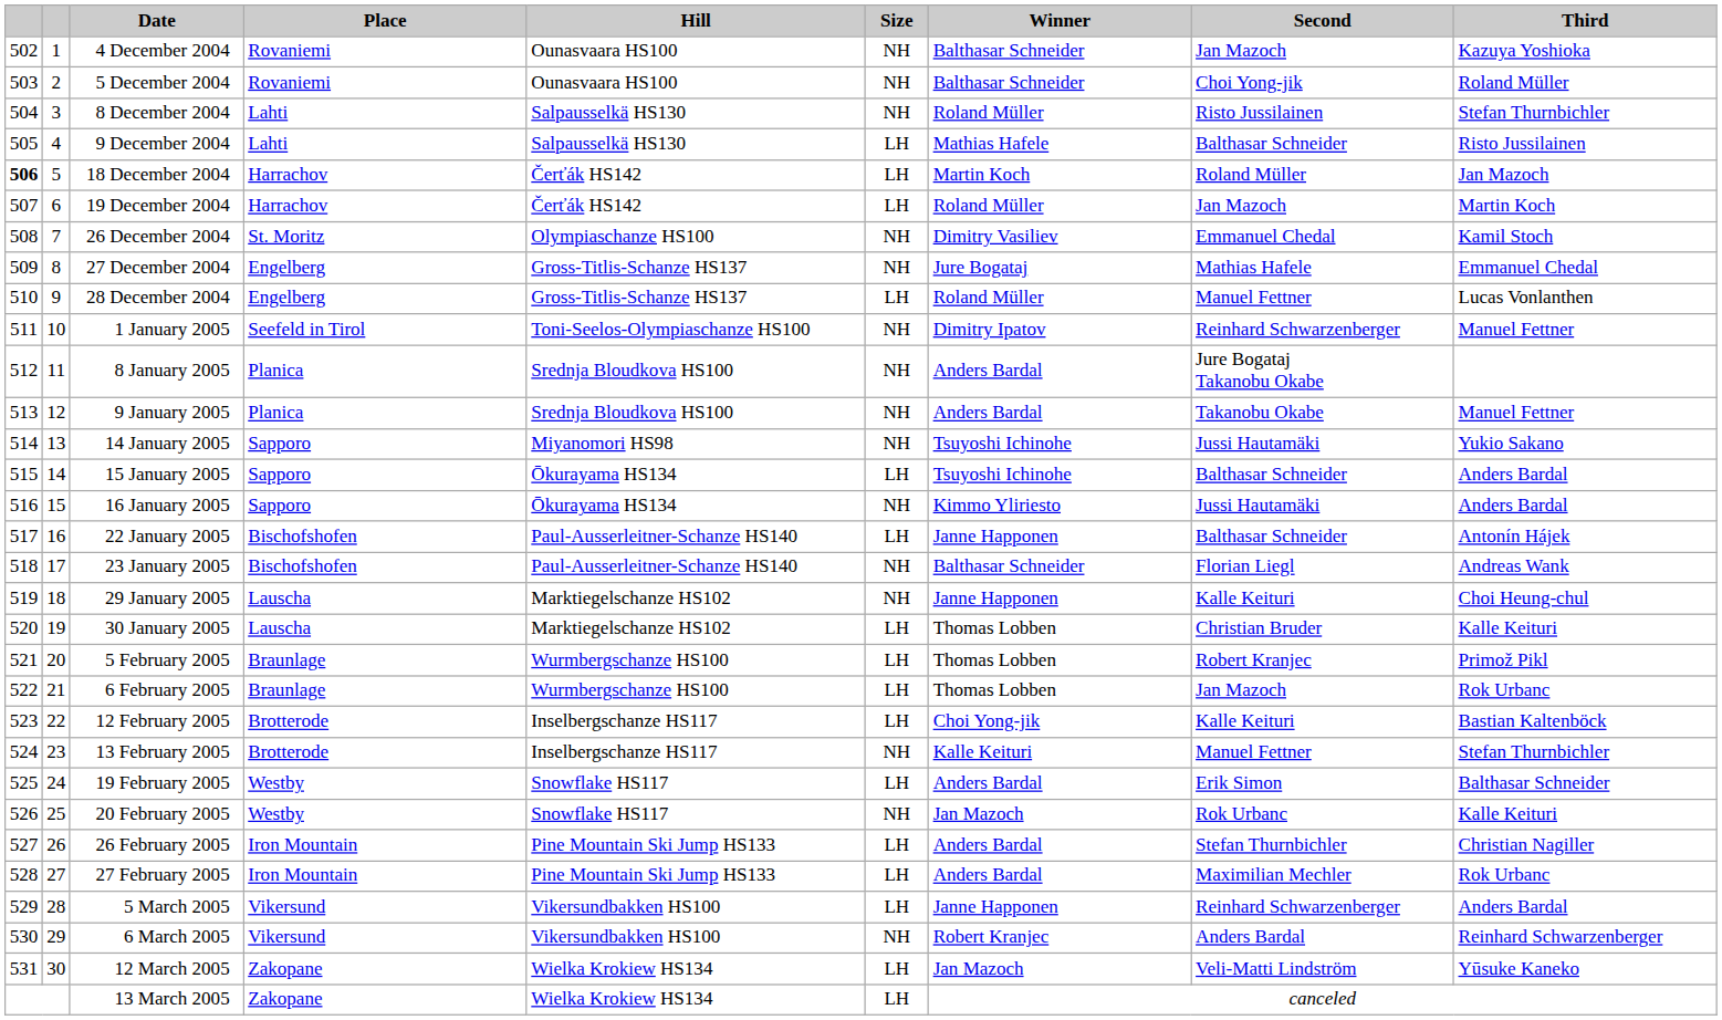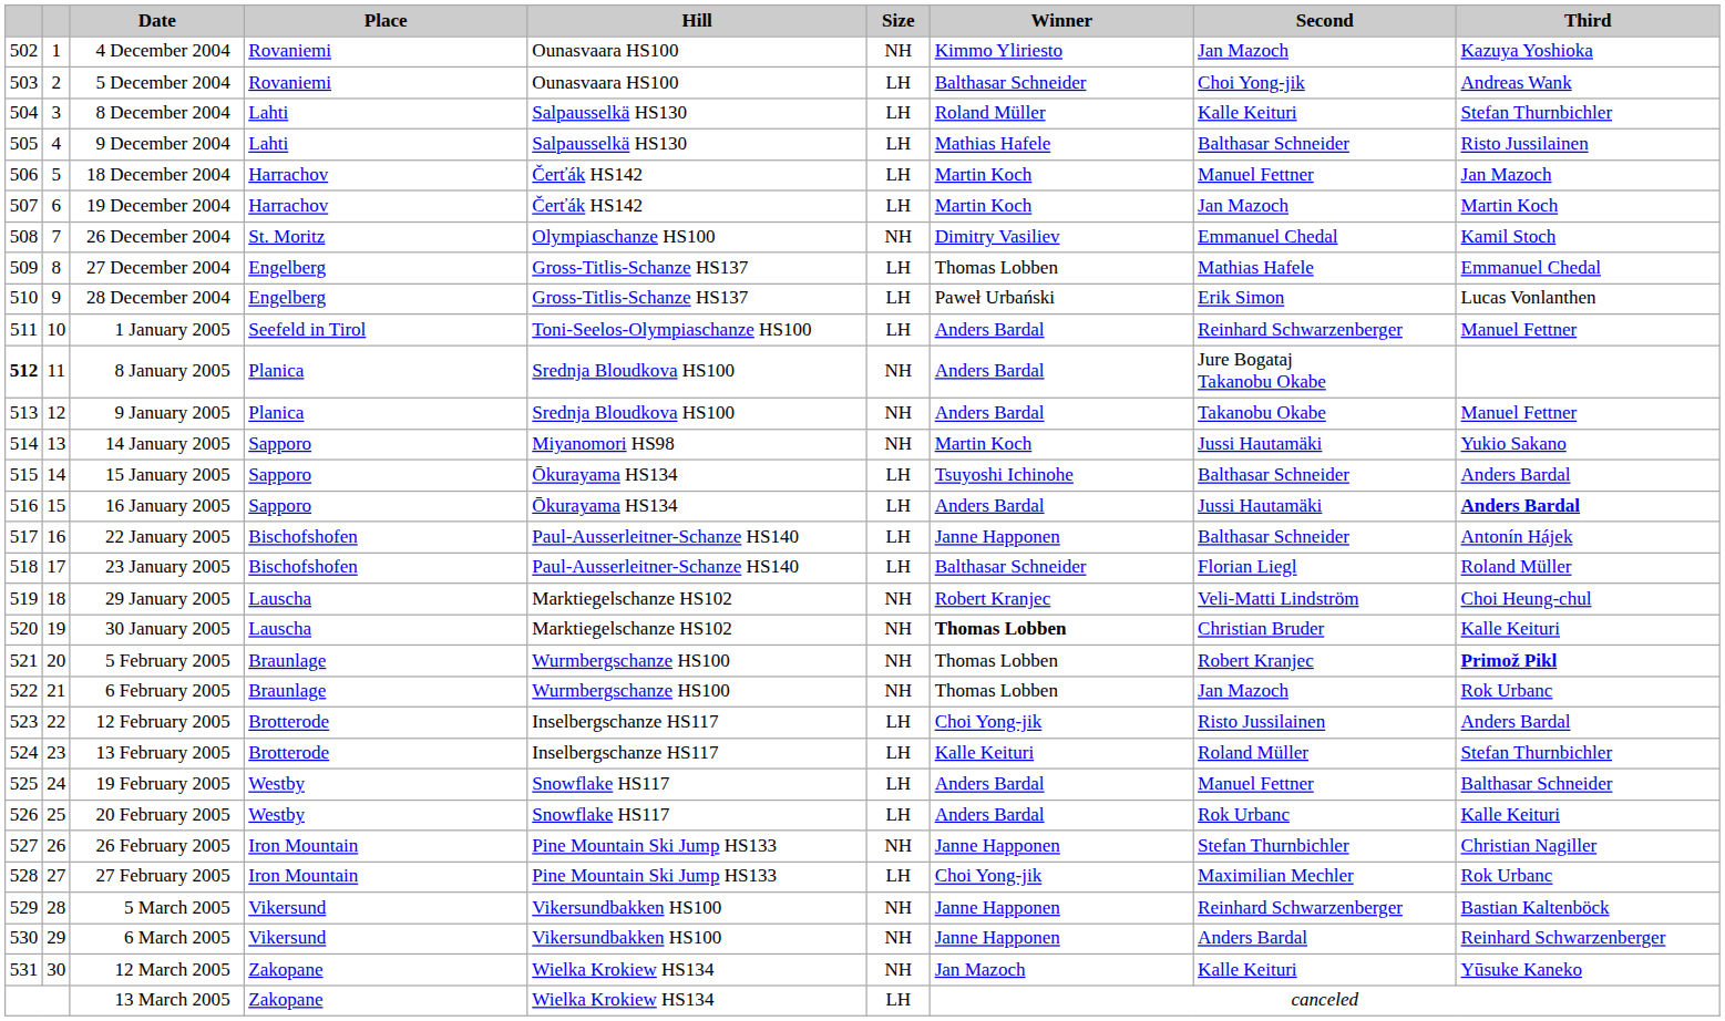4 December 2004 | Winner: Balthasar Schneider -> Kimmo Yliriesto
5 December 2004 | Size: NH -> LH
5 December 2004 | Third: Roland Müller -> Andreas Wank
8 December 2004 | Size: NH -> LH
8 December 2004 | Second: Risto Jussilainen -> Kalle Keituri
18 December 2004 | column 1: bold -> normal
18 December 2004 | Second: Roland Müller -> Manuel Fettner
19 December 2004 | Winner: Roland Müller -> Martin Koch
27 December 2004 | Size: NH -> LH
27 December 2004 | Winner: Jure Bogataj -> Thomas Lobben
28 December 2004 | Winner: Roland Müller -> Paweł Urbański
28 December 2004 | Second: Manuel Fettner -> Erik Simon
1 January 2005 | Size: NH -> LH
1 January 2005 | Winner: Dimitry Ipatov -> Anders Bardal
8 January 2005 | column 1: normal -> bold
14 January 2005 | Winner: Tsuyoshi Ichinohe -> Martin Koch
16 January 2005 | Size: NH -> LH
16 January 2005 | Winner: Kimmo Yliriesto -> Anders Bardal
16 January 2005 | Third: normal -> bold
23 January 2005 | Size: NH -> LH
23 January 2005 | Third: Andreas Wank -> Roland Müller
29 January 2005 | Winner: Janne Happonen -> Robert Kranjec
29 January 2005 | Second: Kalle Keituri -> Veli-Matti Lindström
30 January 2005 | Size: LH -> NH
30 January 2005 | Winner: normal -> bold
5 February 2005 | Size: LH -> NH
5 February 2005 | Third: normal -> bold
6 February 2005 | Size: LH -> NH
12 February 2005 | Second: Kalle Keituri -> Risto Jussilainen
12 February 2005 | Third: Bastian Kaltenböck -> Anders Bardal
13 February 2005 | Size: NH -> LH
13 February 2005 | Second: Manuel Fettner -> Roland Müller
19 February 2005 | Second: Erik Simon -> Manuel Fettner
20 February 2005 | Size: NH -> LH
20 February 2005 | Winner: Jan Mazoch -> Anders Bardal
26 February 2005 | Size: LH -> NH
26 February 2005 | Winner: Anders Bardal -> Janne Happonen
27 February 2005 | Winner: Anders Bardal -> Choi Yong-jik
5 March 2005 | Size: LH -> NH
5 March 2005 | Third: Anders Bardal -> Bastian Kaltenböck
6 March 2005 | Winner: Robert Kranjec -> Janne Happonen
12 March 2005 | Size: LH -> NH
12 March 2005 | Second: Veli-Matti Lindström -> Kalle Keituri
